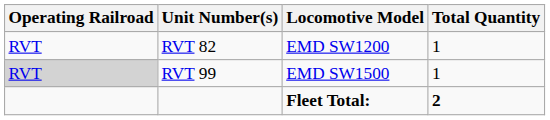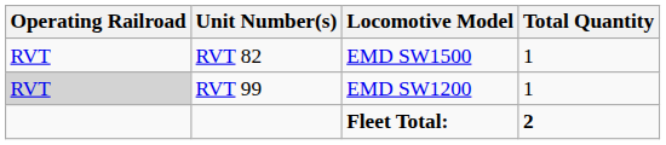RVT 82 | Locomotive Model: EMD SW1200 -> EMD SW1500
RVT 99 | Locomotive Model: EMD SW1500 -> EMD SW1200
